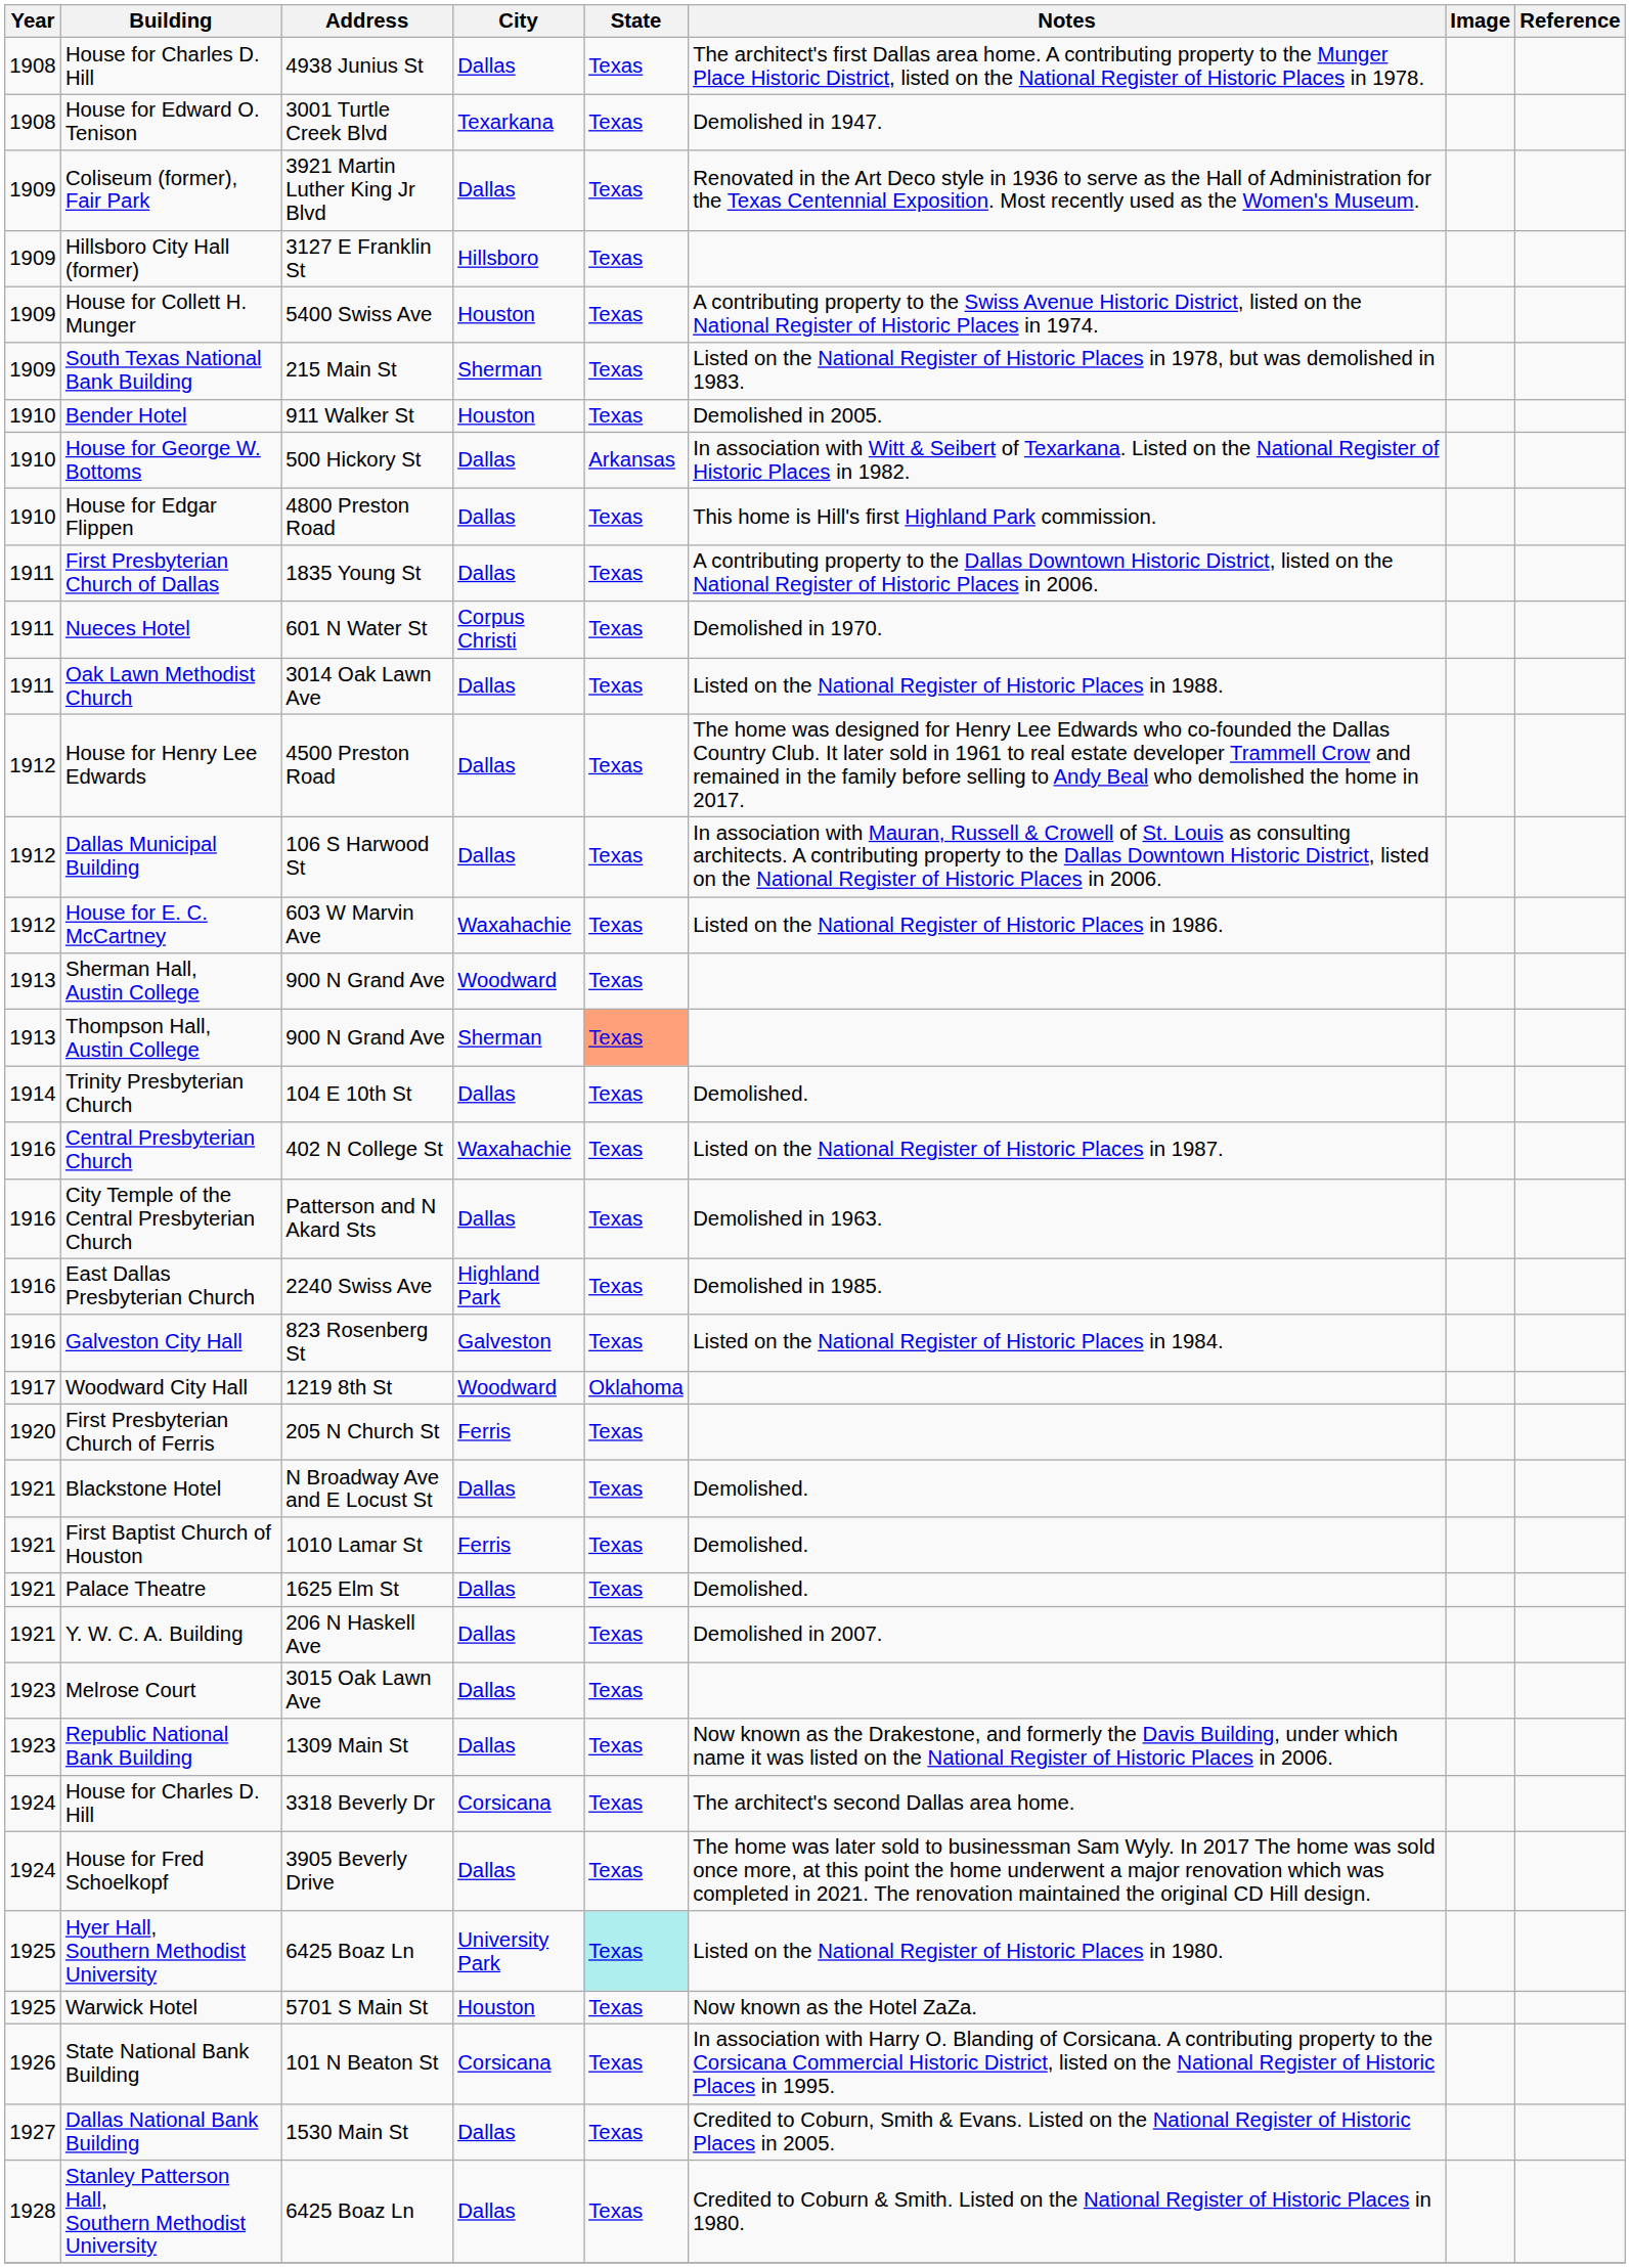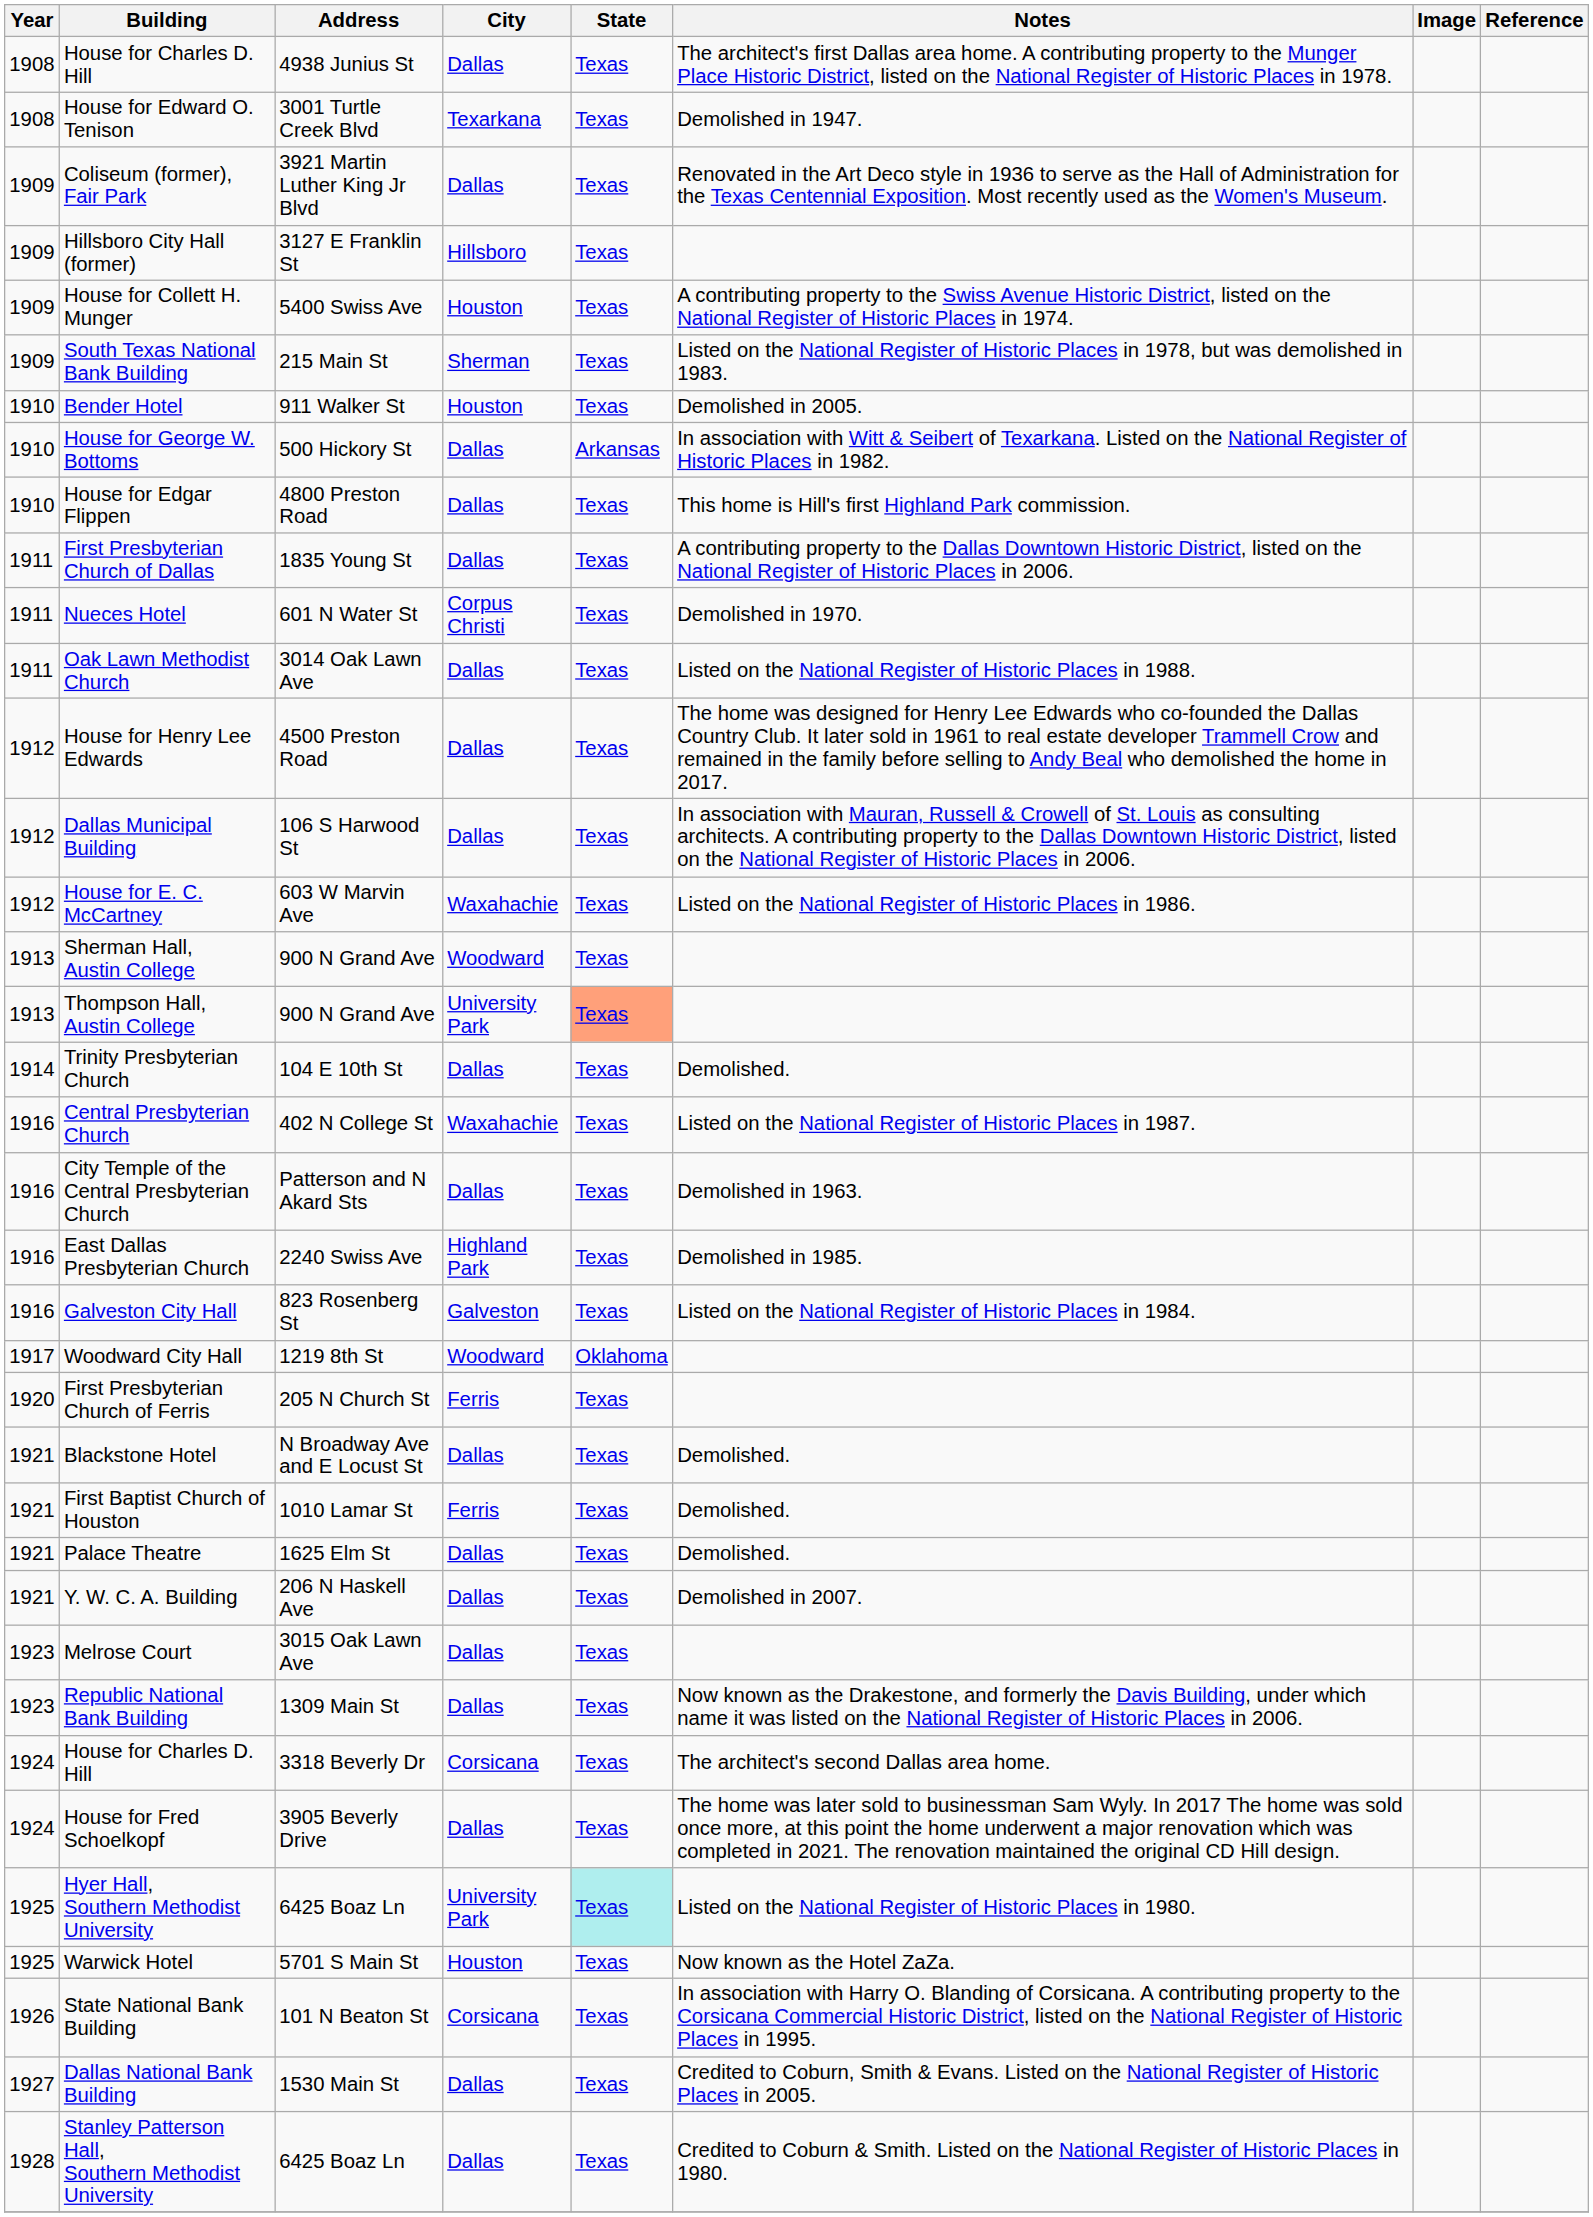Thompson Hall, Austin College | City: Sherman -> University Park
